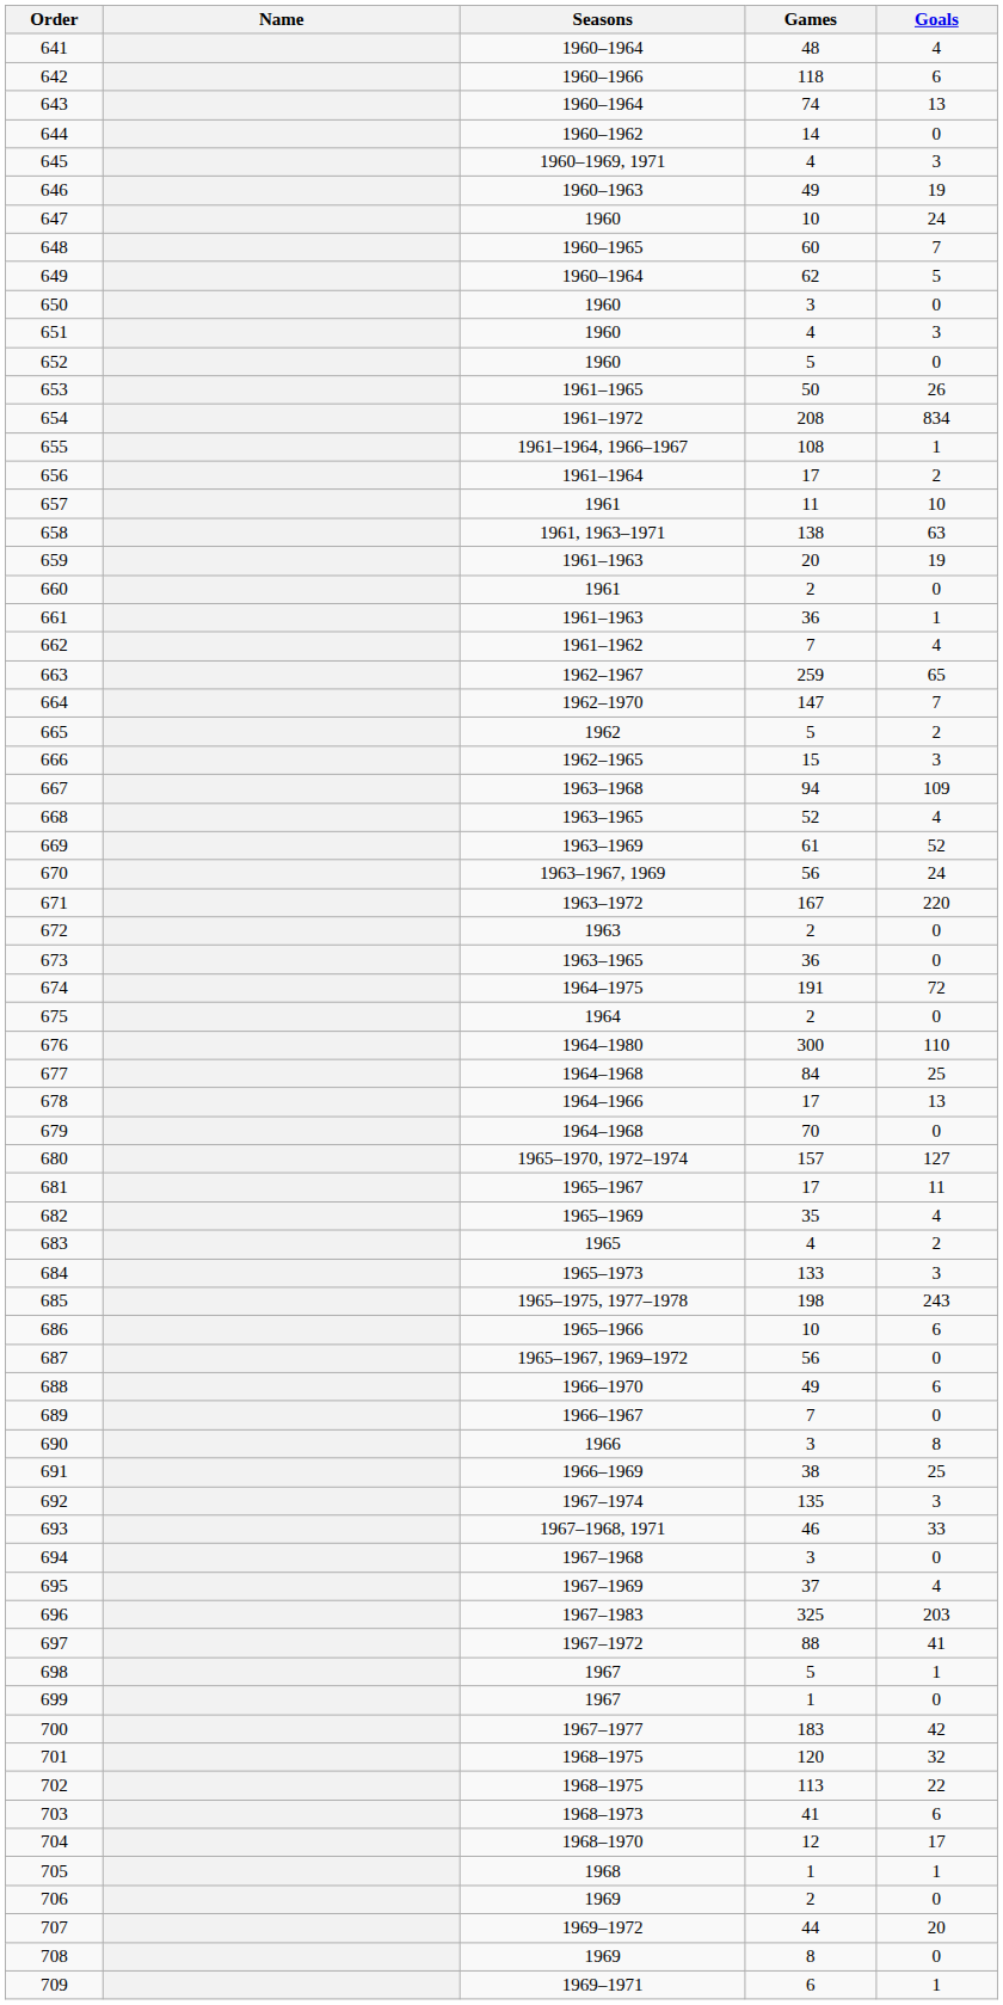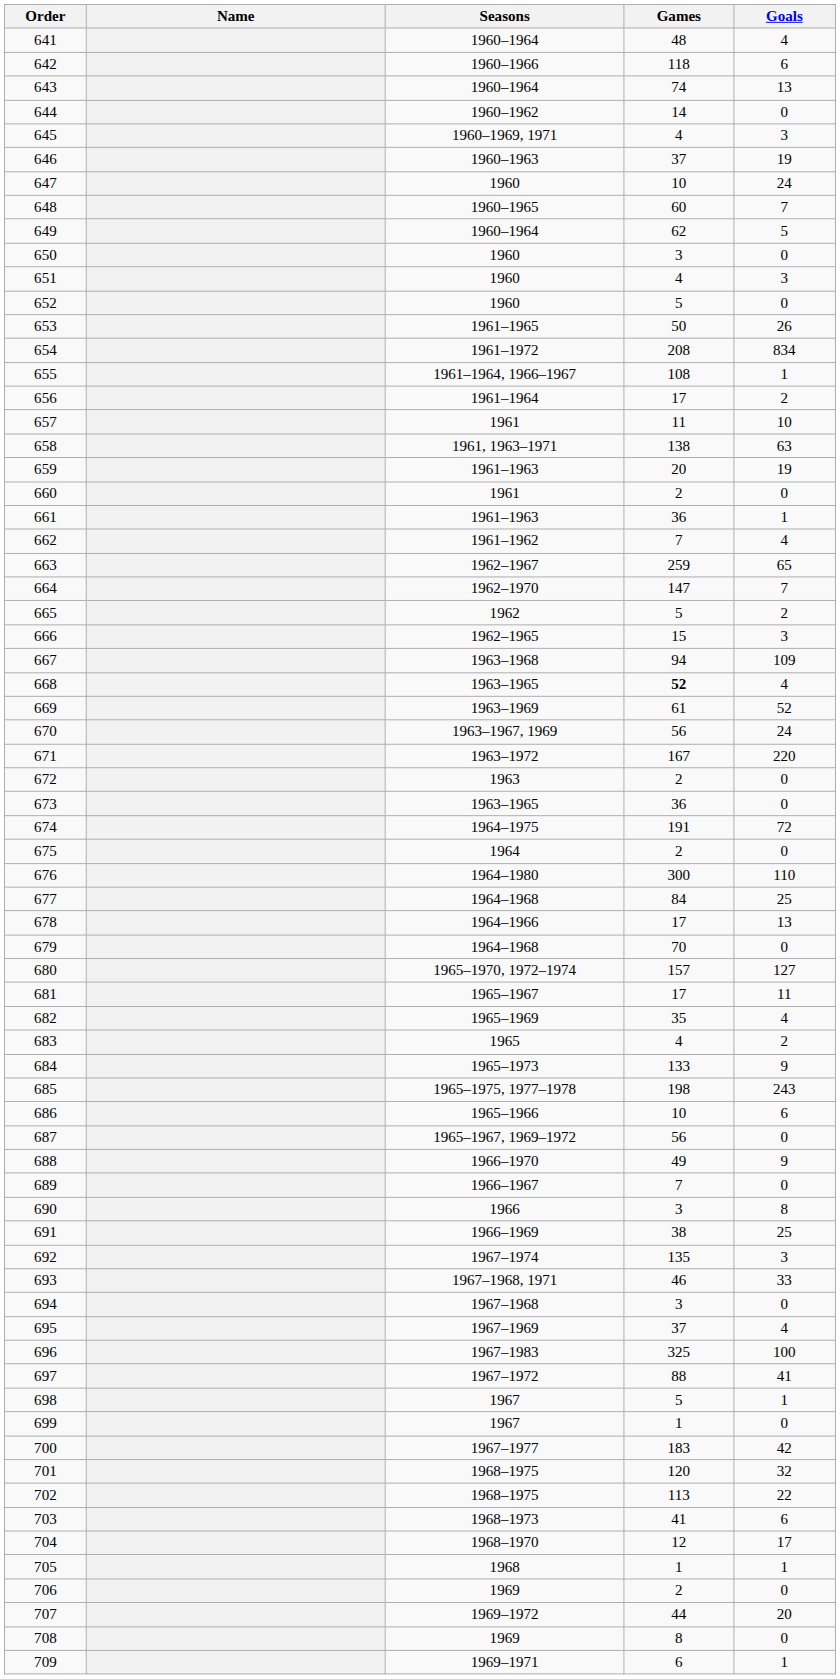646 | Games: 49 -> 37
668 | Games: normal -> bold
684 | Goals: 3 -> 9
688 | Goals: 6 -> 9
696 | Goals: 203 -> 100
